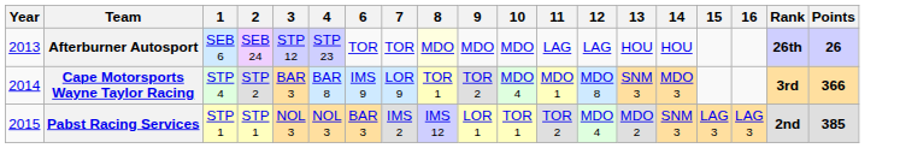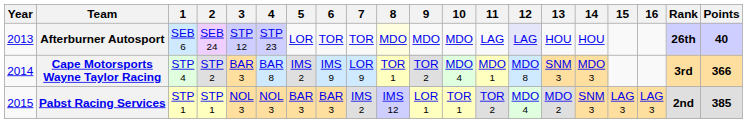+ column: 5 | LOR | IMS 2 | BAR 3
Afterburner Autosport | 12: no background -> lavender background
Afterburner Autosport | Points: 26 -> 40
